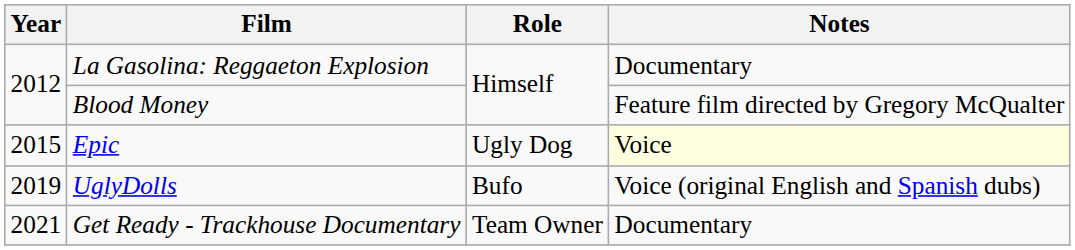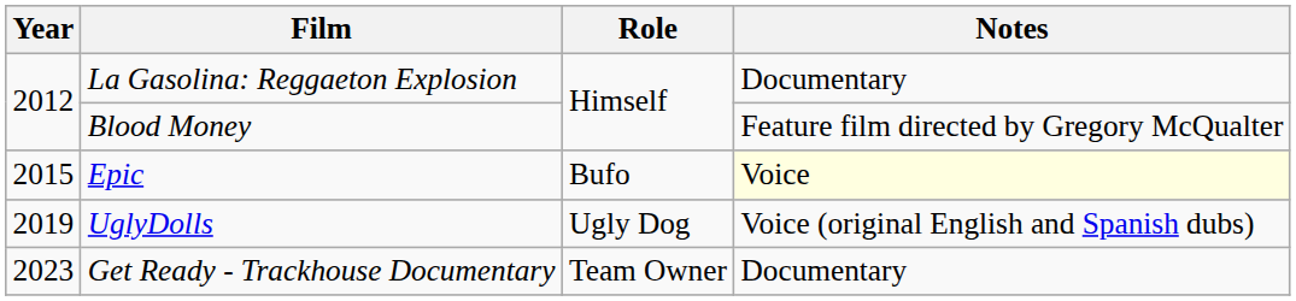Epic | Role: Ugly Dog -> Bufo
UglyDolls | Role: Bufo -> Ugly Dog
Get Ready - Trackhouse Documentary | Year: 2021 -> 2023
